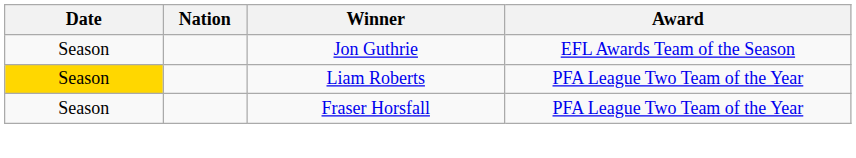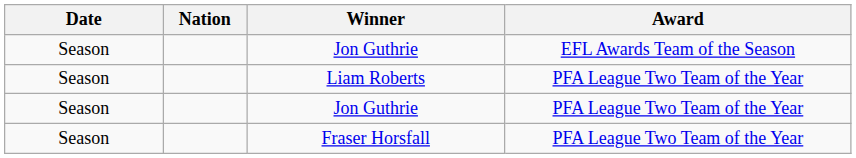Liam Roberts | Date: gold background -> no background
+ row: Season | Jon Guthrie | PFA League Two Team of the Year
